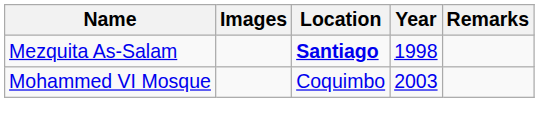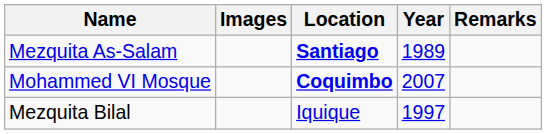Mezquita As-Salam | Year: 1998 -> 1989
Mohammed VI Mosque | Location: normal -> bold
Mohammed VI Mosque | Year: 2003 -> 2007
+ row: Mezquita Bilal | Iquique | 1997
